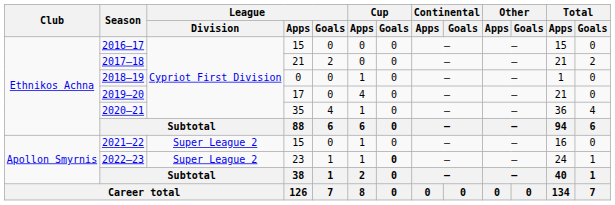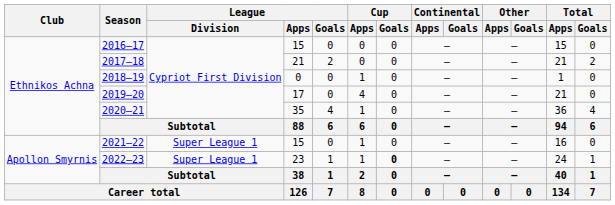2021–22 | League / Division: Super League 2 -> Super League 1
2022–23 | League / Division: Super League 2 -> Super League 1
